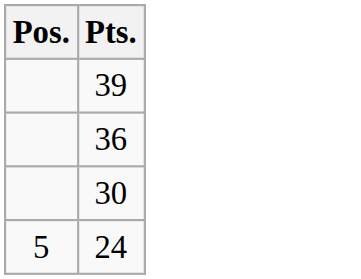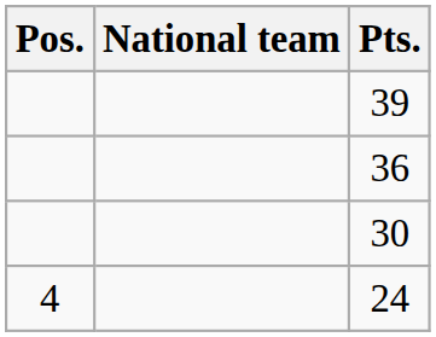+ column: National team
24 | Pos.: 5 -> 4
